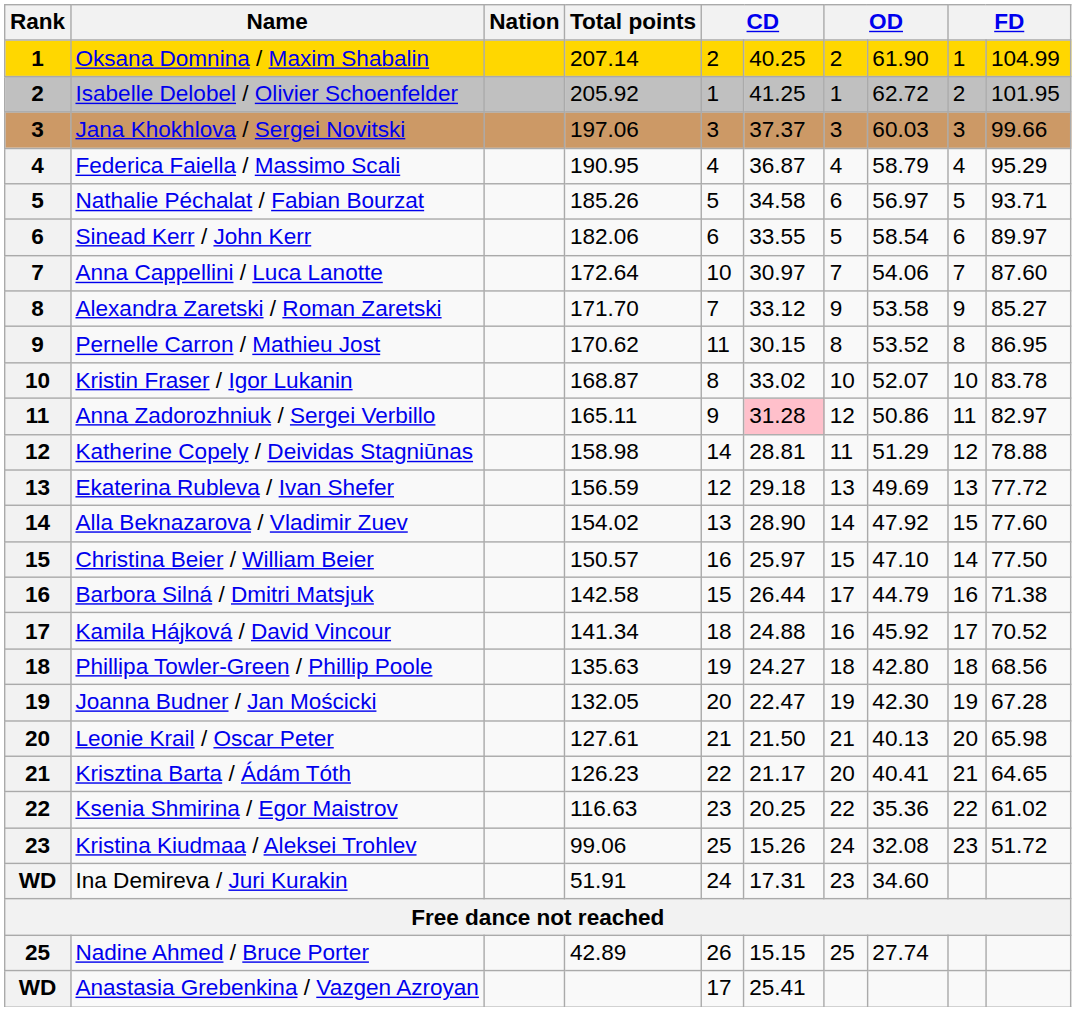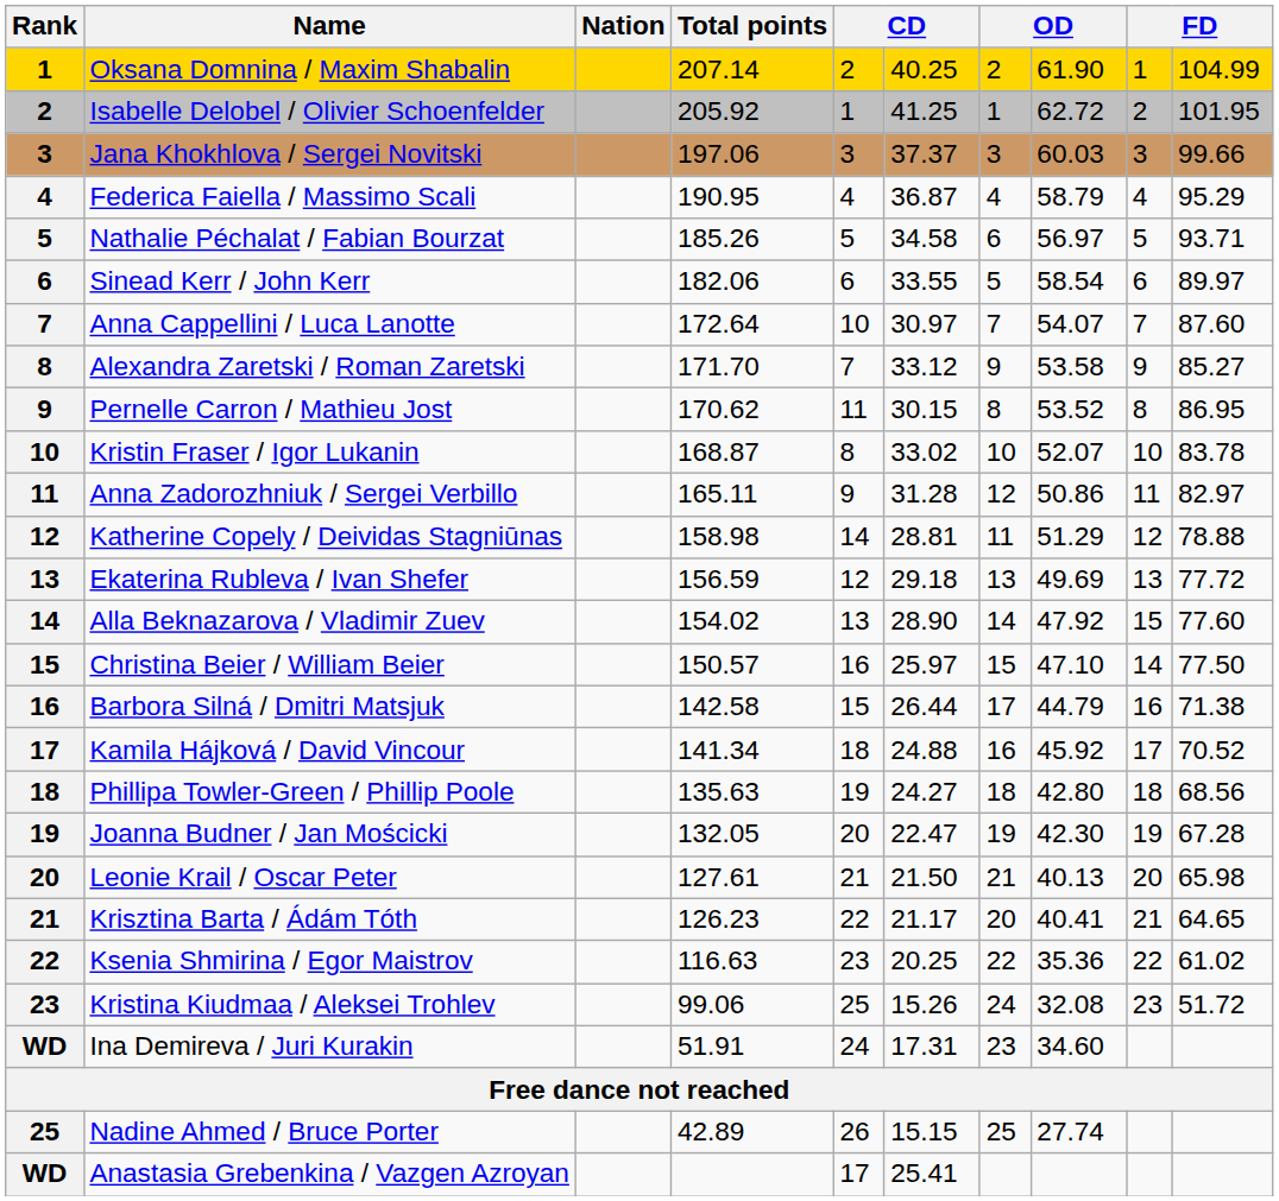Anna Cappellini / Luca Lanotte | column 8: 54.06 -> 54.07
Anna Zadorozhniuk / Sergei Verbillo | column 6: pink background -> no background
